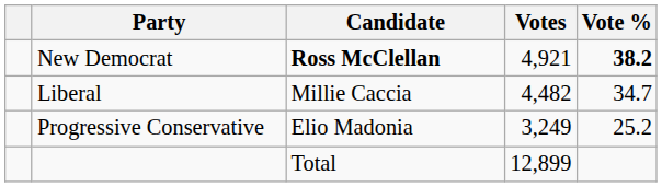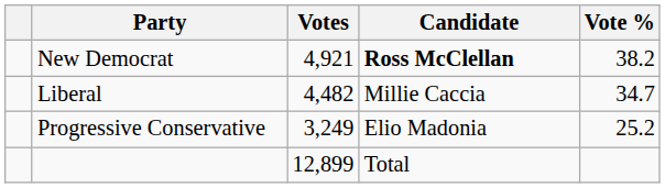columns swapped: Candidate <-> Votes
New Democrat | Vote %: bold -> normal
